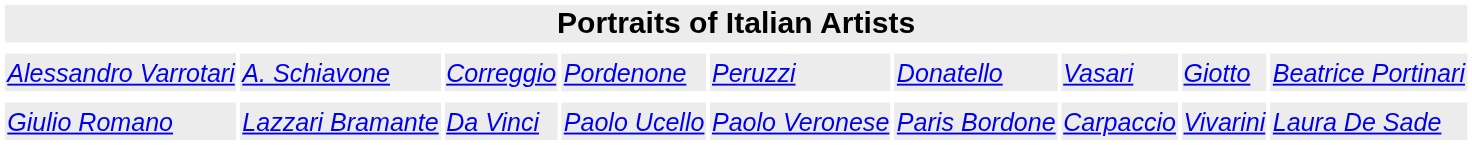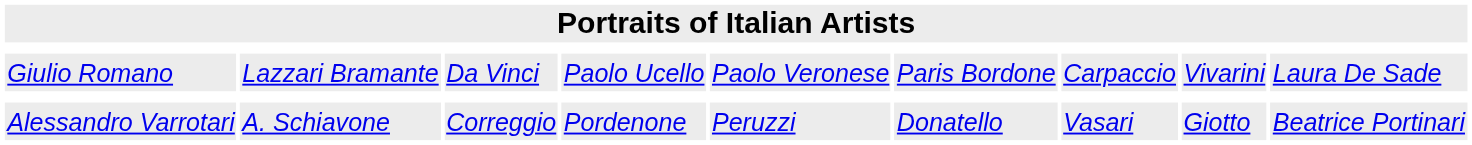rows swapped: Alessandro Varrotari <-> Giulio Romano
